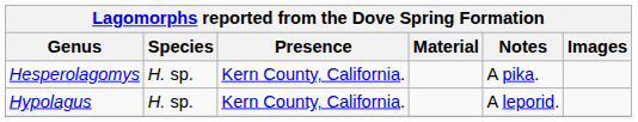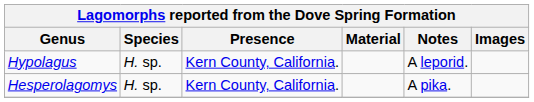rows swapped: Hesperolagomys <-> Hypolagus
